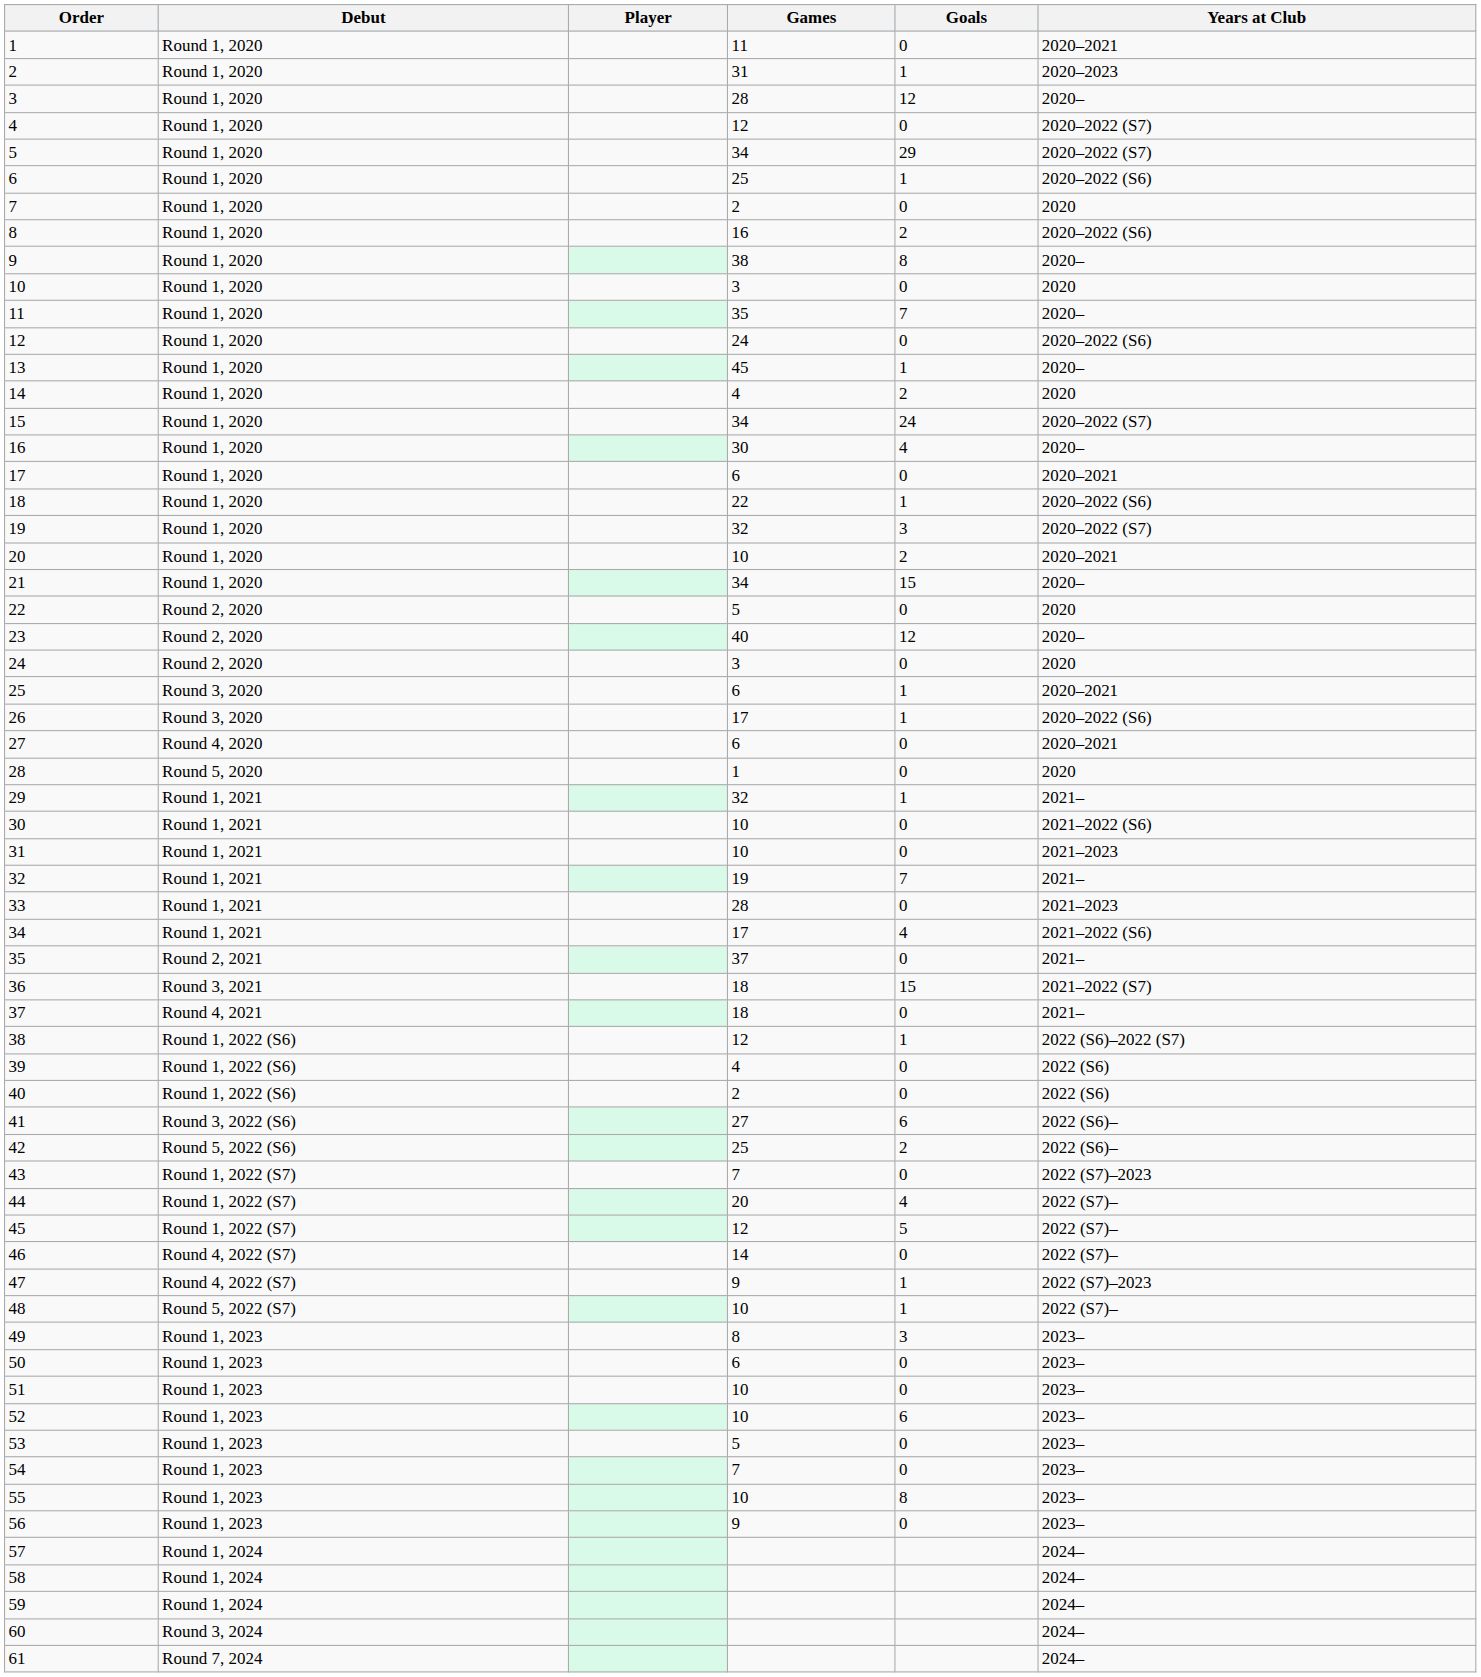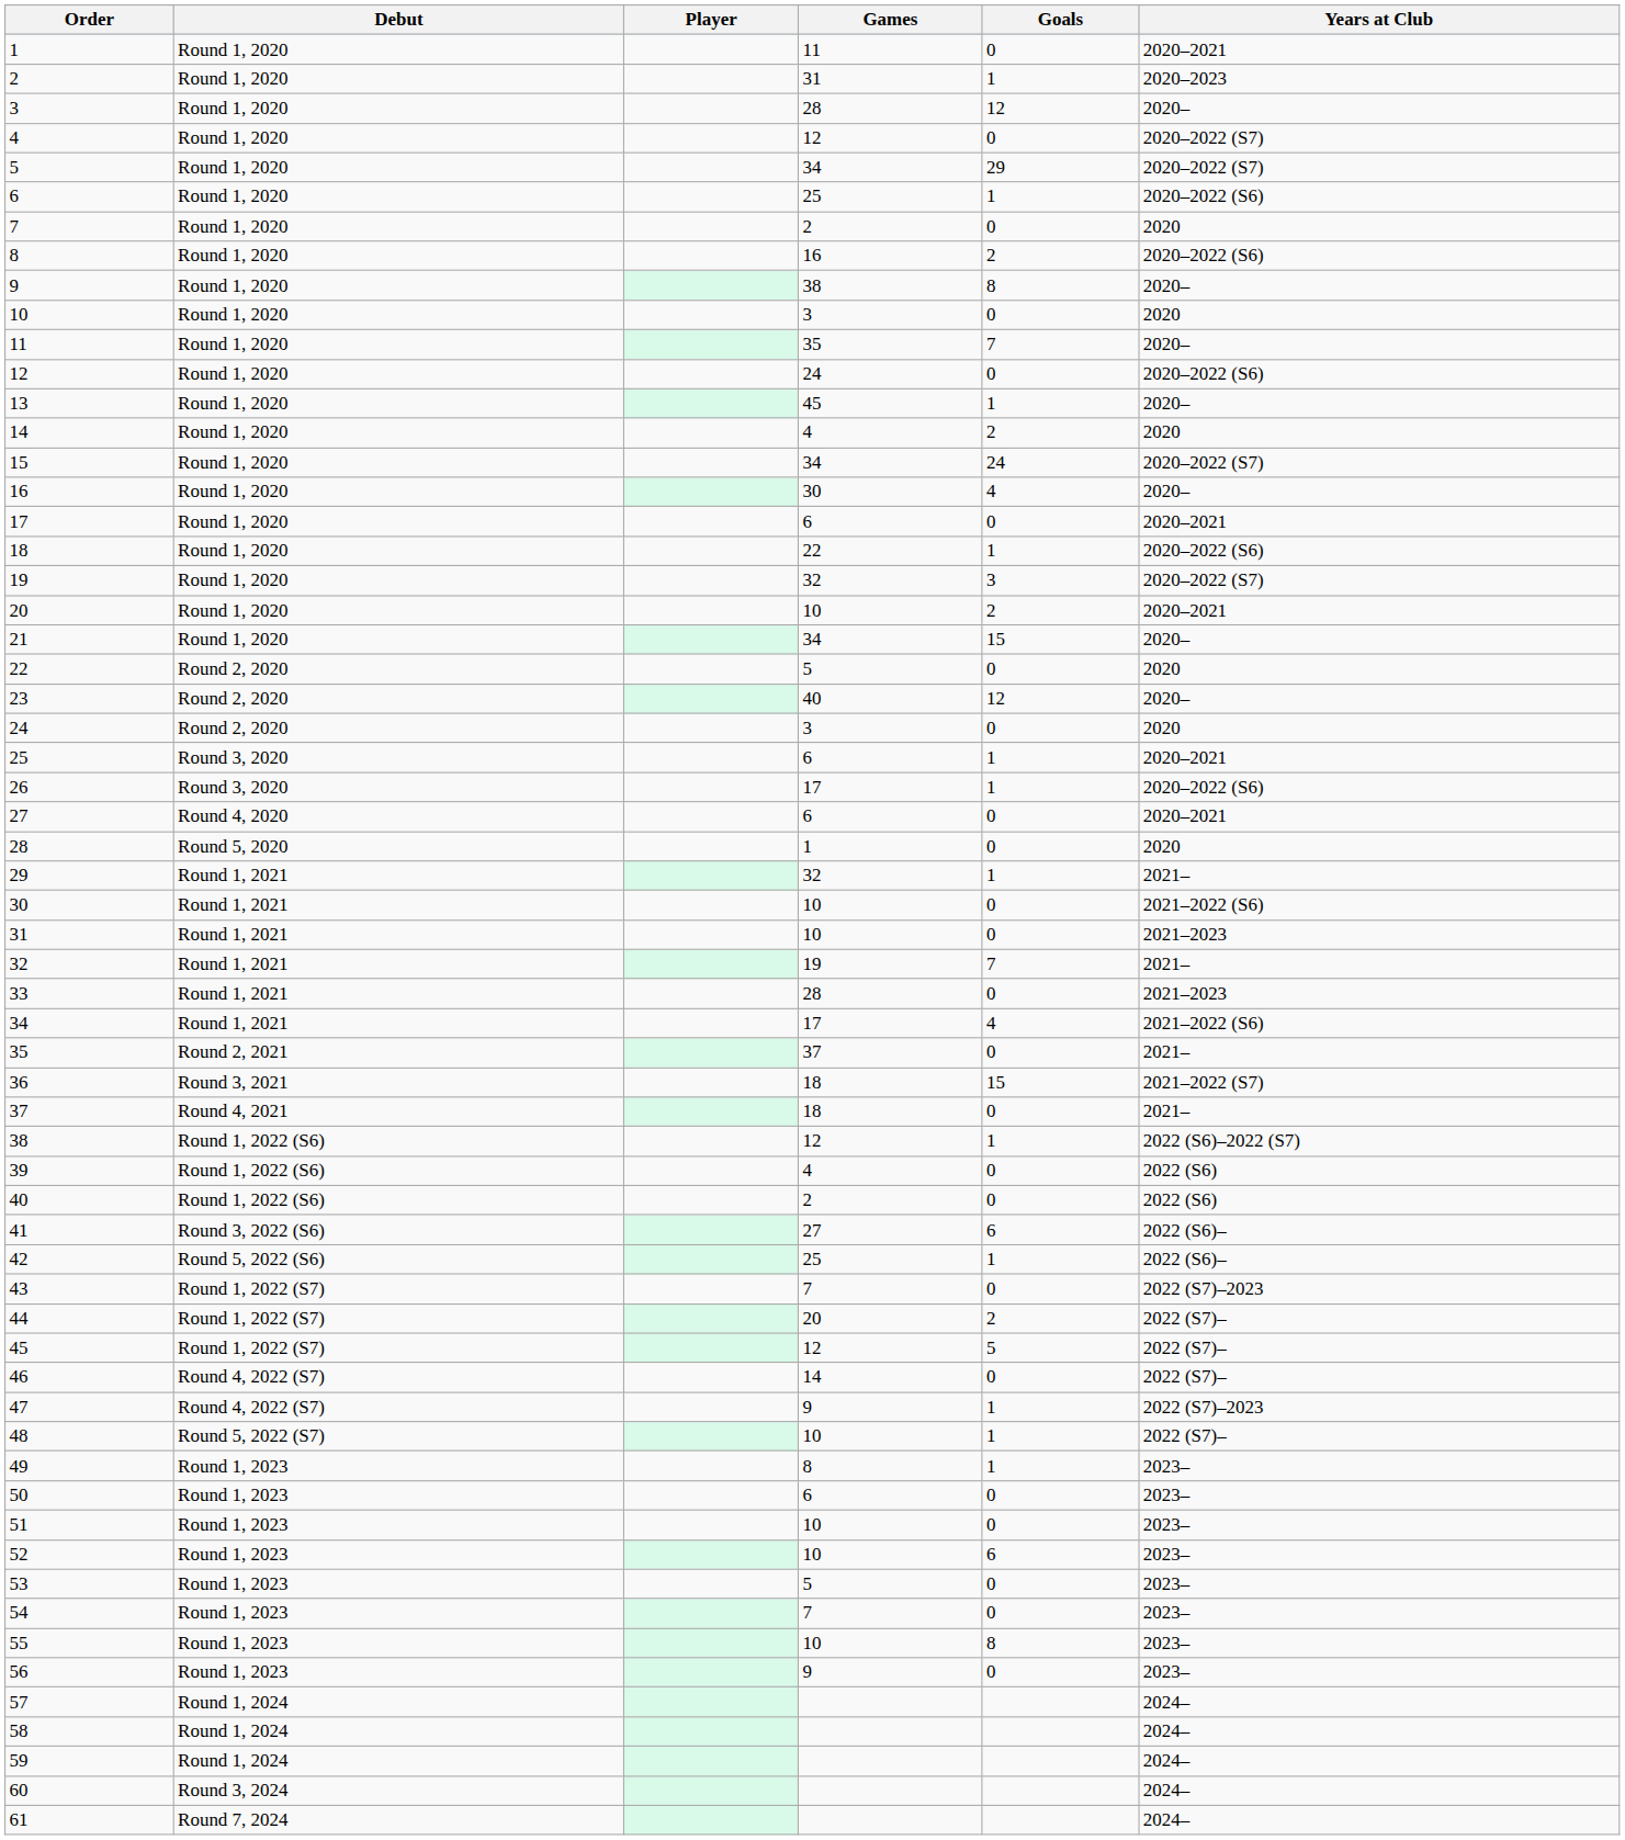42 | Goals: 2 -> 1
44 | Goals: 4 -> 2
49 | Goals: 3 -> 1
